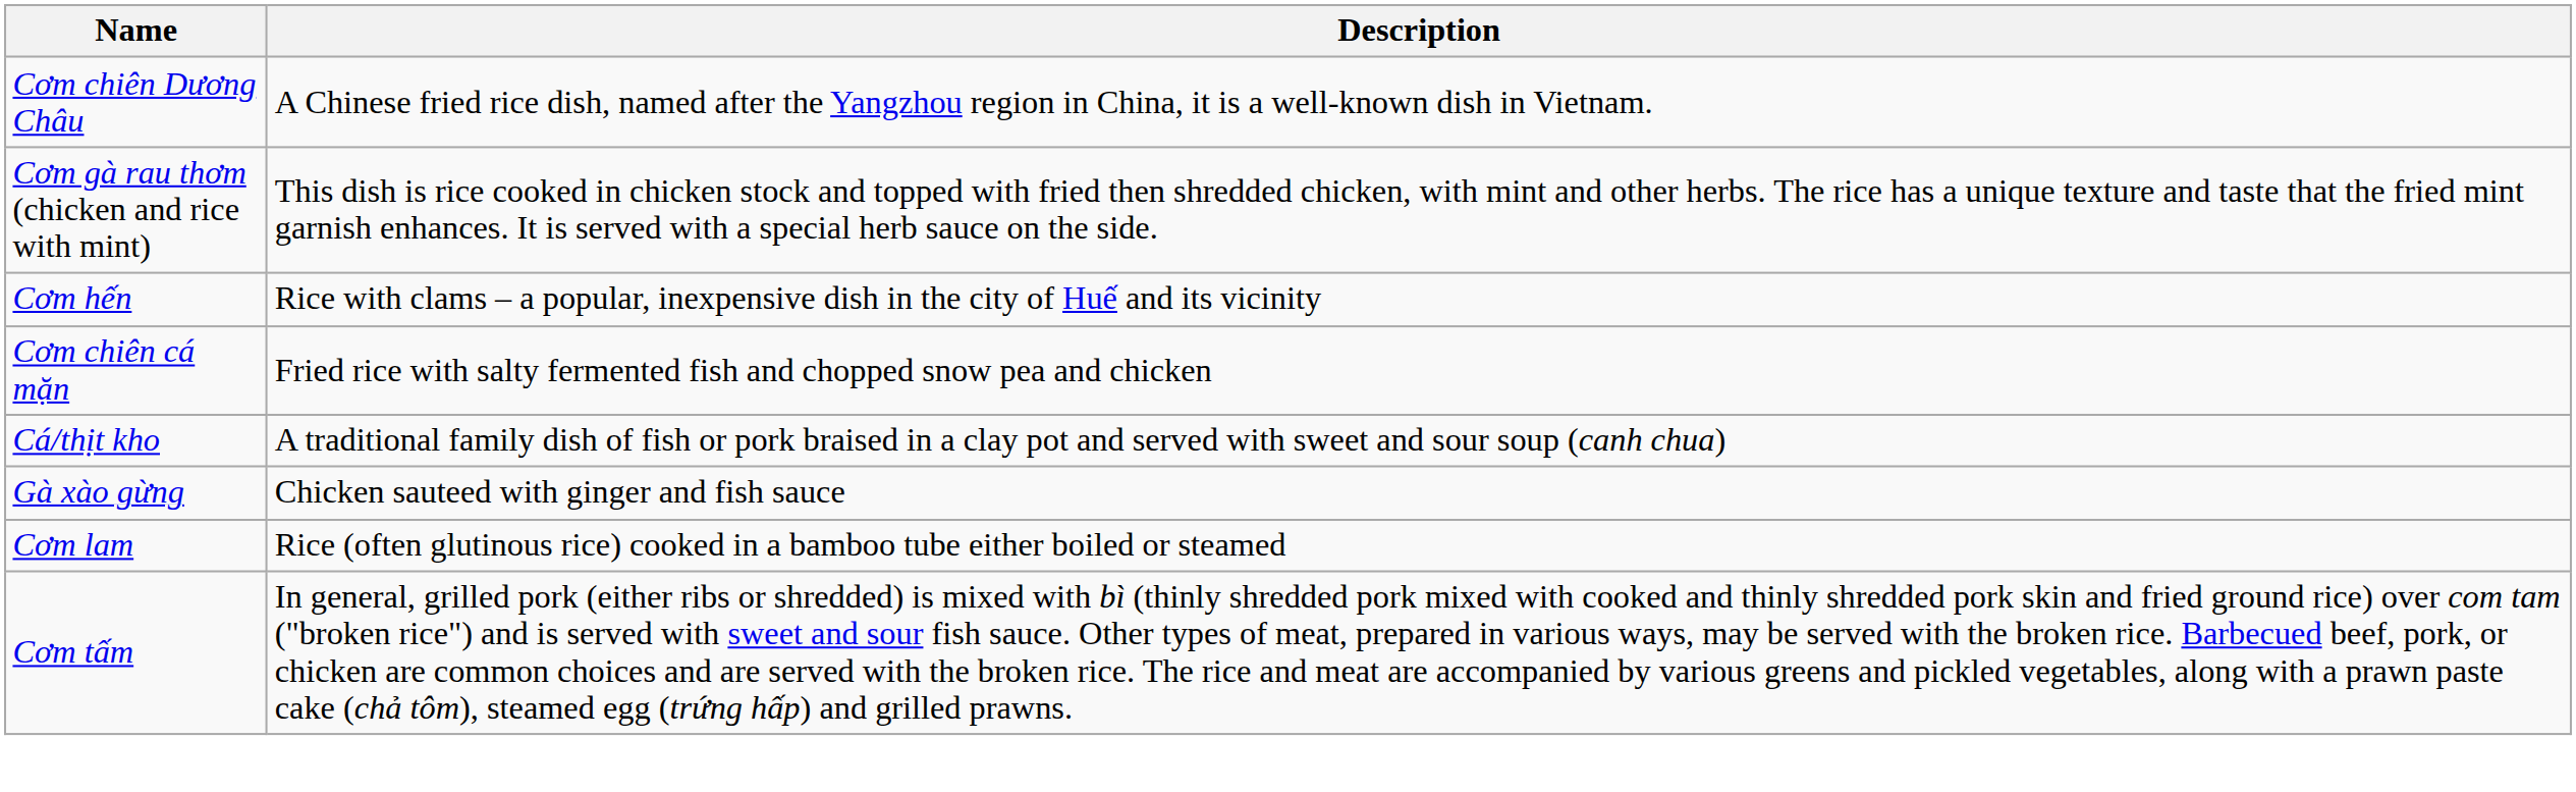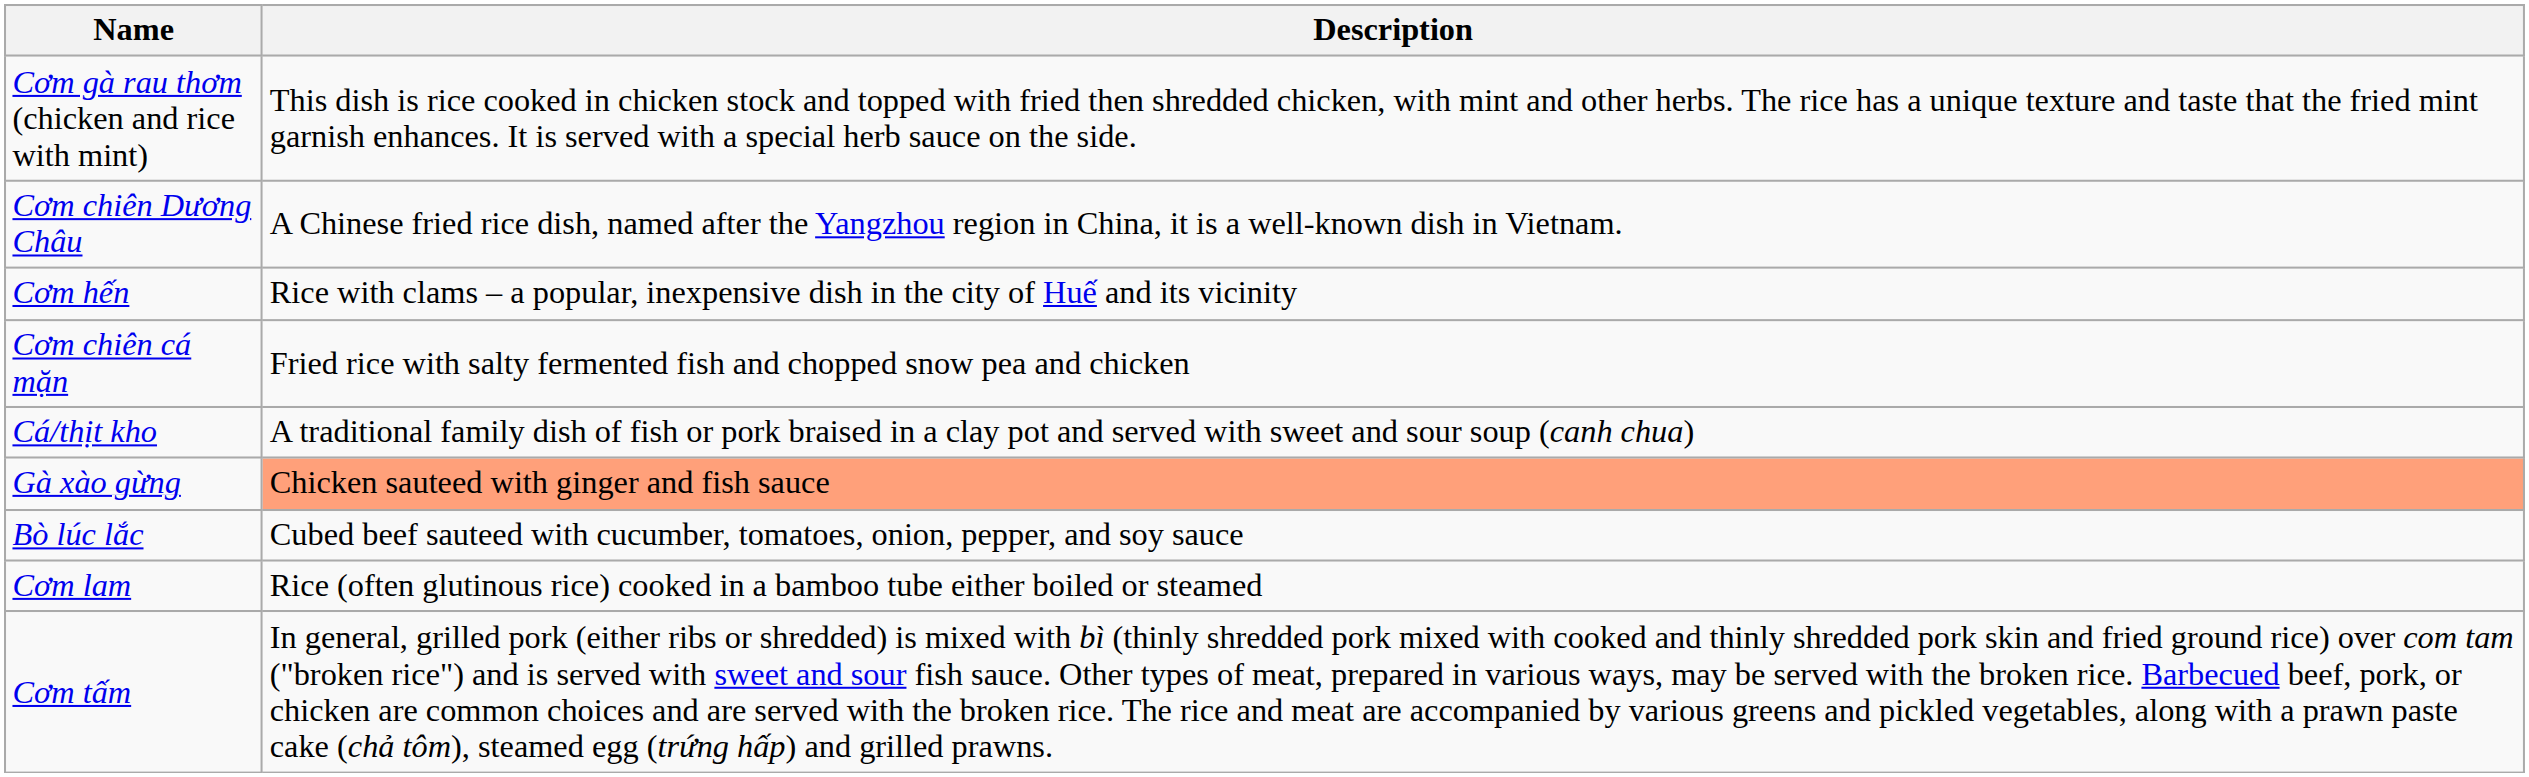rows swapped: Cơm chiên Dương Châu <-> Cơm gà rau thơm (chicken and rice with mint)
Gà xào gừng | Description: no background -> lightsalmon background
+ row: Bò lúc lắc | Cubed beef sauteed with cucumber, tomatoes, onion, pepper, and soy sauce
